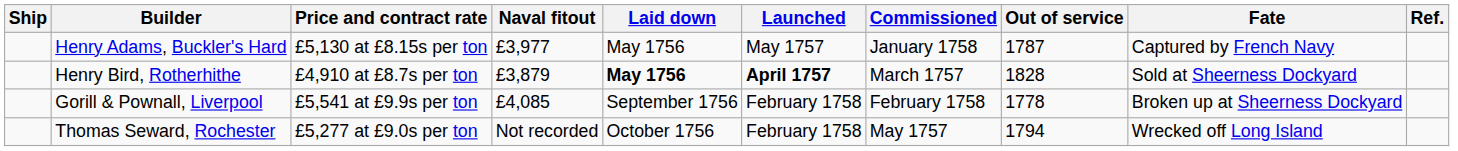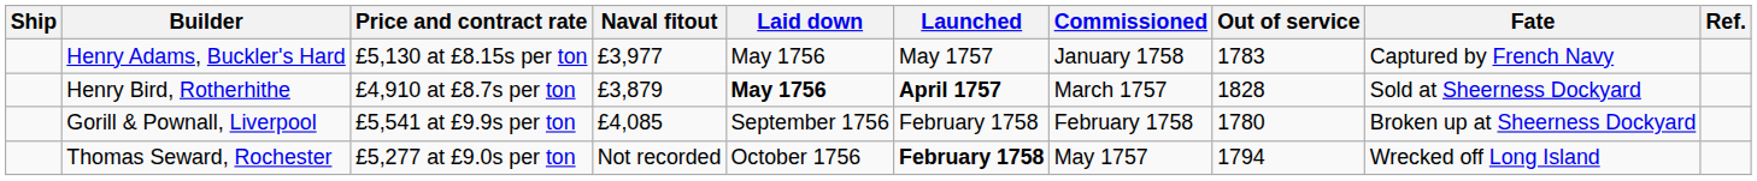Henry Adams, Buckler's Hard | Out of service: 1787 -> 1783
Gorill & Pownall, Liverpool | Out of service: 1778 -> 1780
Thomas Seward, Rochester | Launched: normal -> bold
